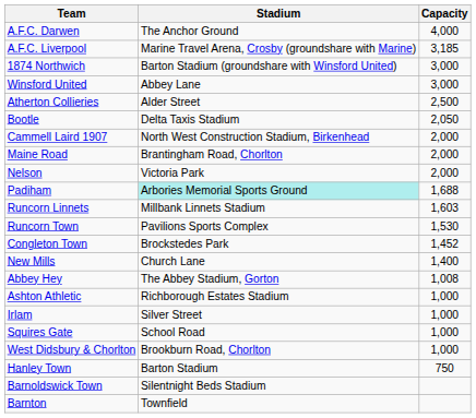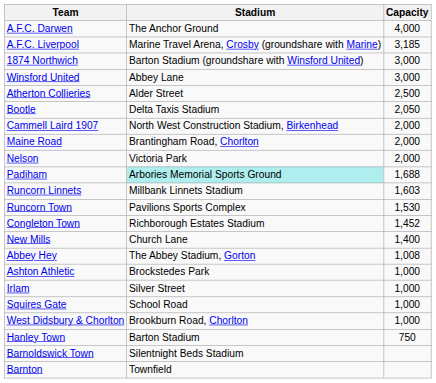Congleton Town | Stadium: Brockstedes Park -> Richborough Estates Stadium
Ashton Athletic | Stadium: Richborough Estates Stadium -> Brockstedes Park
